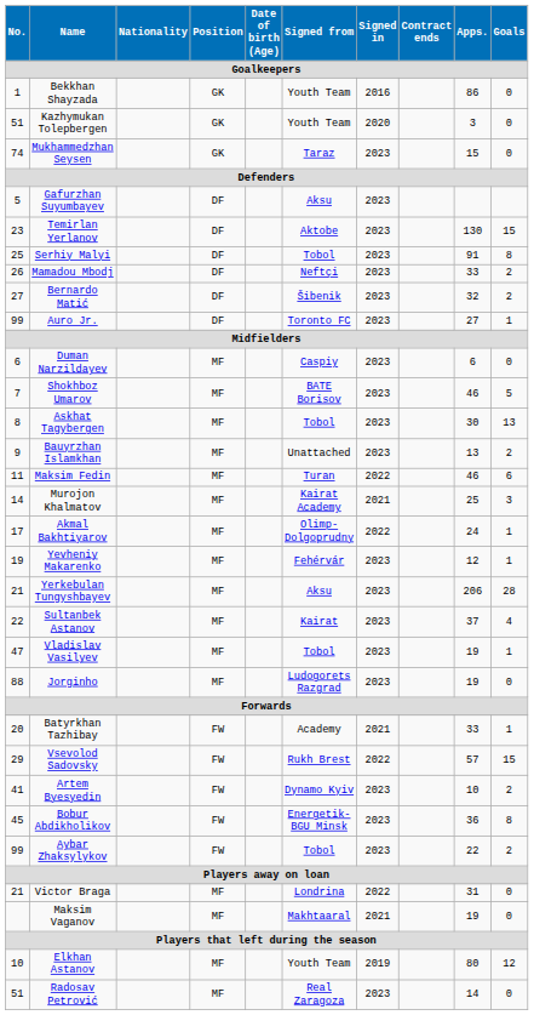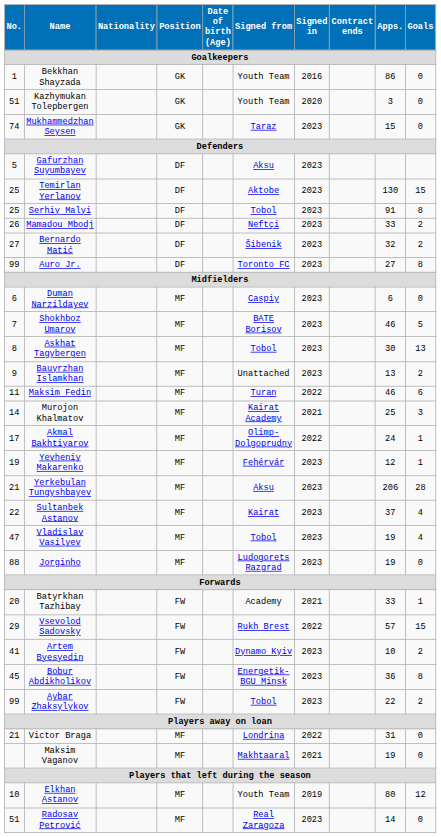Temirlan Yerlanov | No.: 23 -> 25
Auro Jr. | Goals: 1 -> 8
Vladislav Vasilyev | Goals: 1 -> 4
